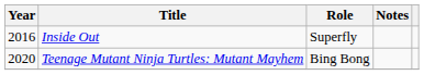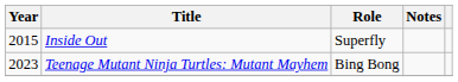Inside Out | Year: 2016 -> 2015
Teenage Mutant Ninja Turtles: Mutant Mayhem | Year: 2020 -> 2023
